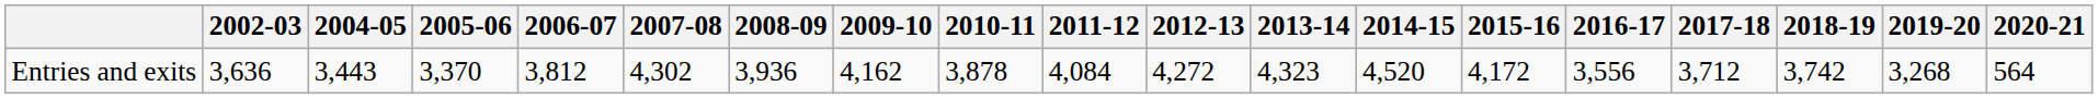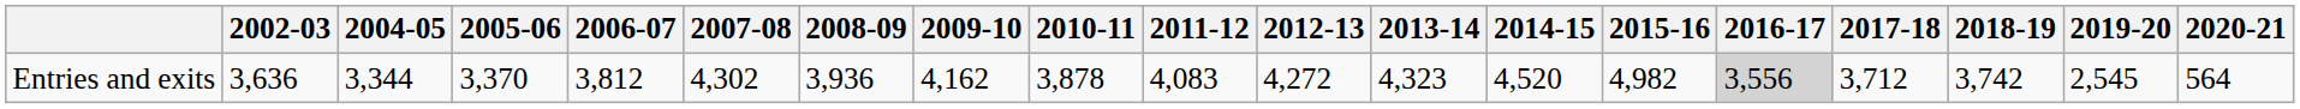Entries and exits | 2004-05: 3,443 -> 3,344
Entries and exits | 2011-12: 4,084 -> 4,083
Entries and exits | 2015-16: 4,172 -> 4,982
Entries and exits | 2016-17: no background -> lightgrey background
Entries and exits | 2019-20: 3,268 -> 2,545
